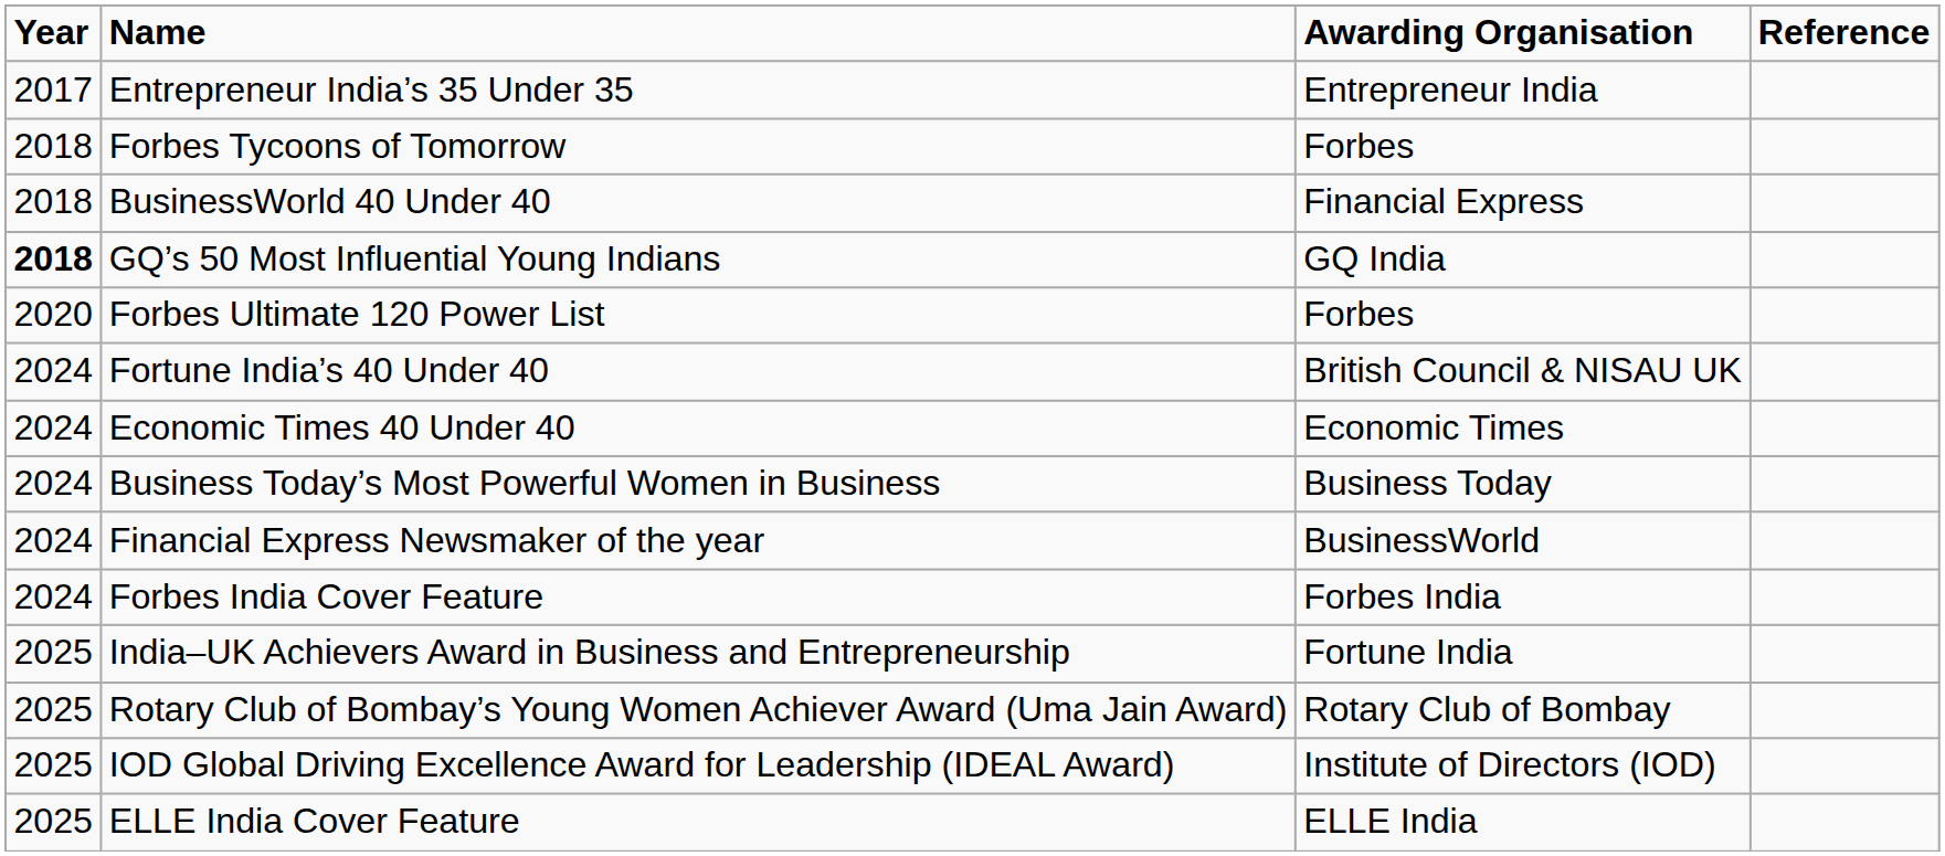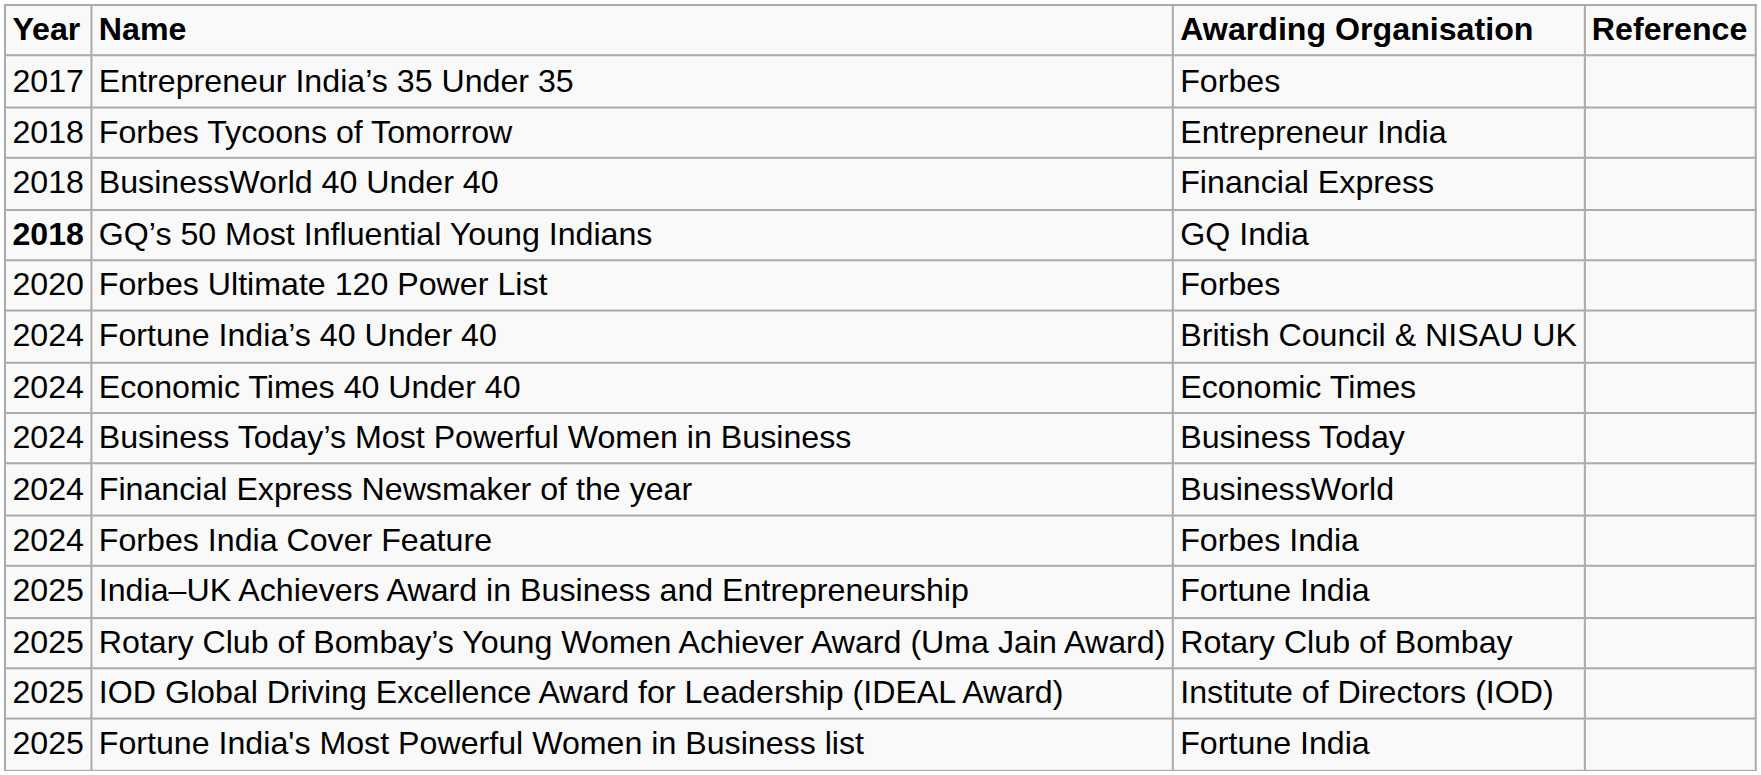Entrepreneur India’s 35 Under 35 | Awarding Organisation: Entrepreneur India -> Forbes
Forbes Tycoons of Tomorrow | Awarding Organisation: Forbes -> Entrepreneur India
+ row: 2025 | Fortune India's Most Powerful Women in Business list | Fortune India
- row: 2025 | ELLE India Cover Feature | ELLE India
